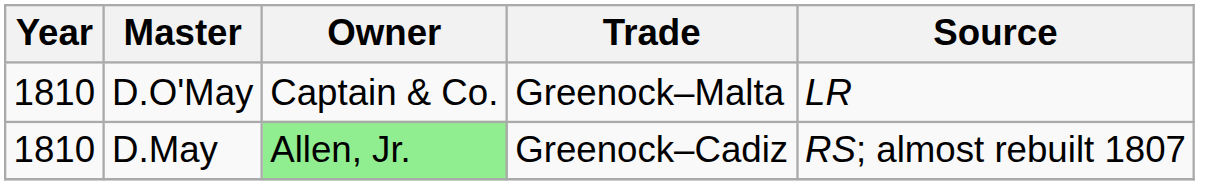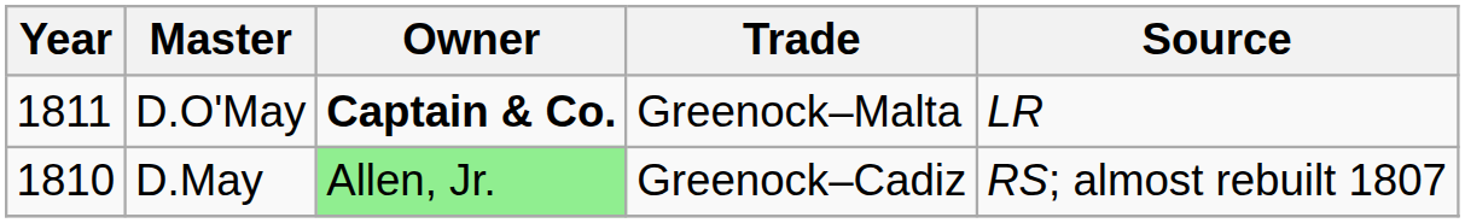D.O'May | Year: 1810 -> 1811
D.O'May | Owner: normal -> bold
